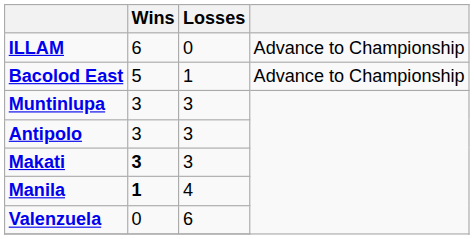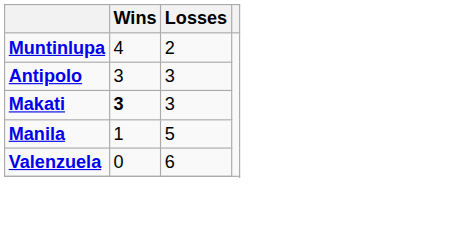- row: ILLAM | 6 | 0 | Advance to Championship
- row: Bacolod East | 5 | 1 | Advance to Championship
Muntinlupa | Wins: 3 -> 4
Muntinlupa | Losses: 3 -> 2
Manila | Wins: bold -> normal
Manila | Losses: 4 -> 5
